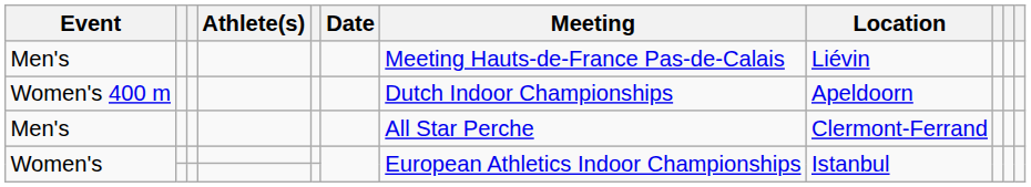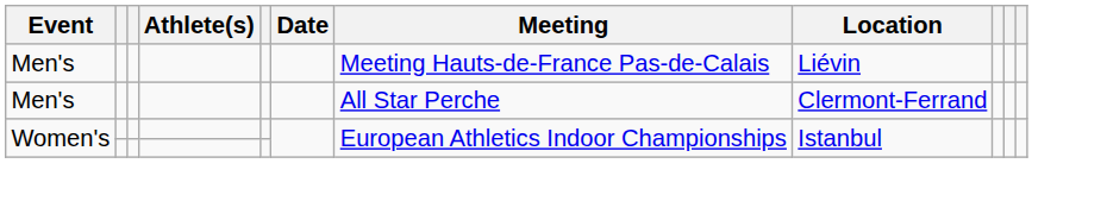- row: Women's 400 m | Dutch Indoor Championships | Apeldoorn
